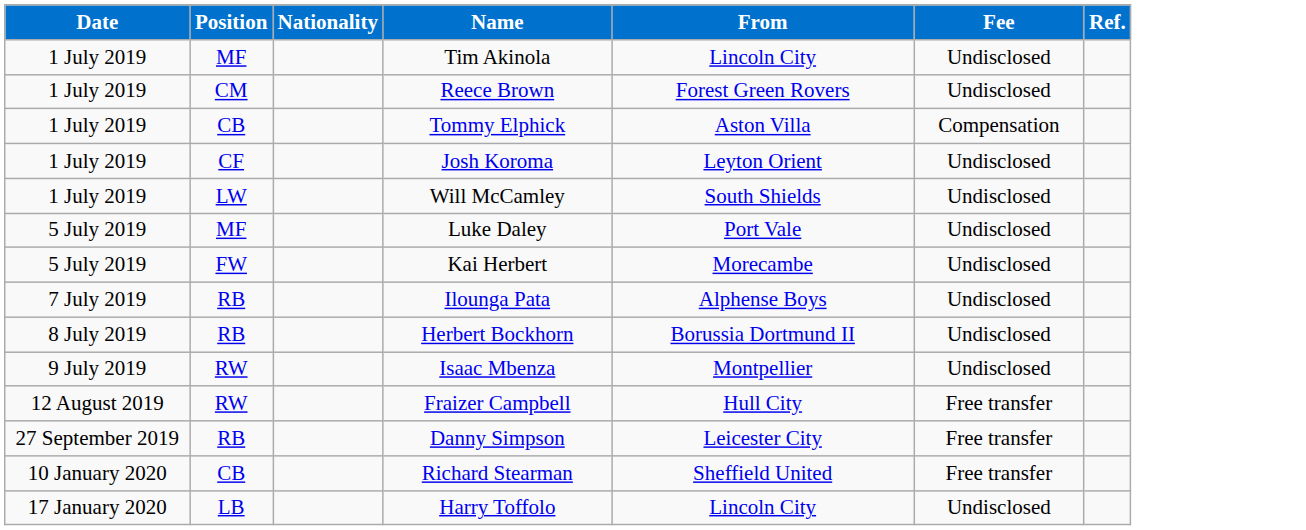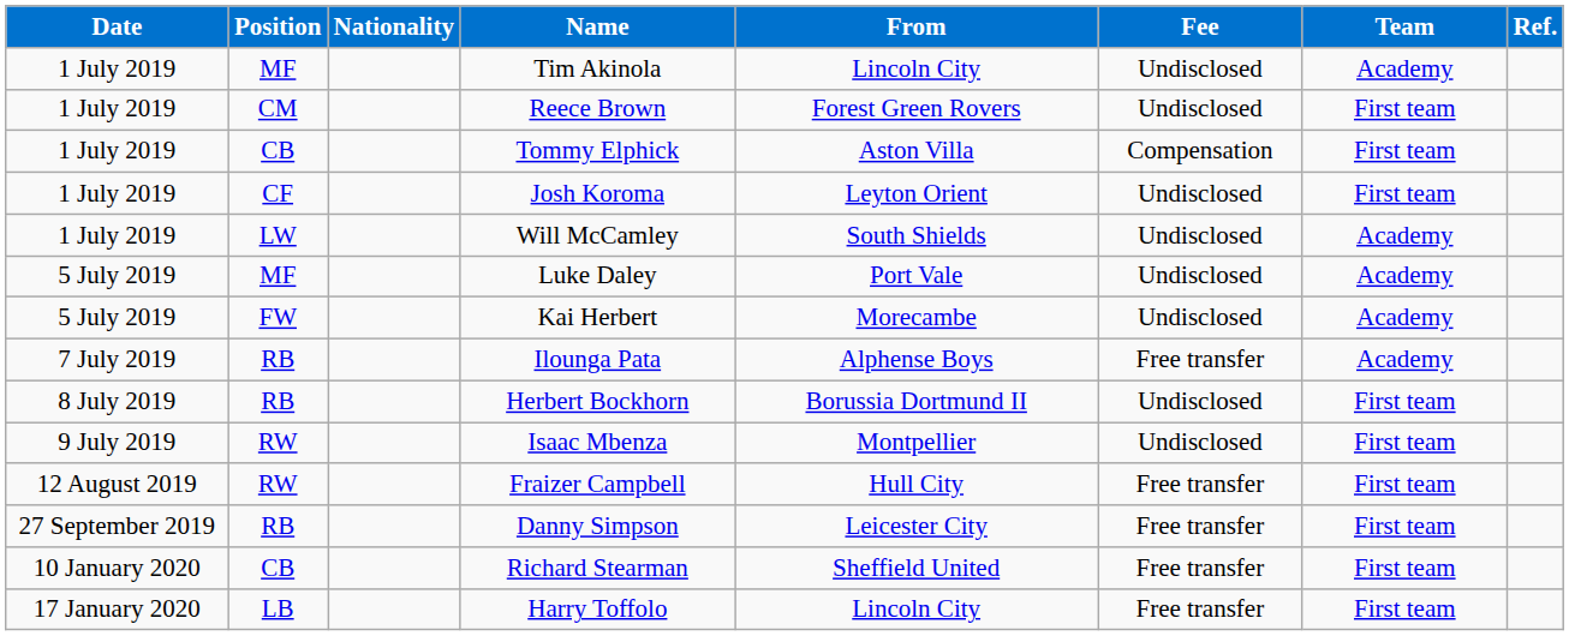+ column: Team | Academy | First team | First team | First team | Academy | Academy | Academy | Academy | First team | First team | First team | First team | First team | First team
Ilounga Pata | Fee: Undisclosed -> Free transfer
Harry Toffolo | Fee: Undisclosed -> Free transfer
